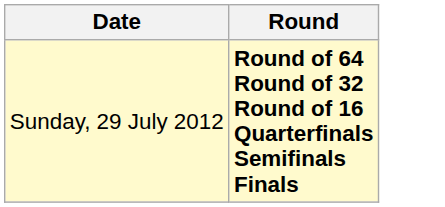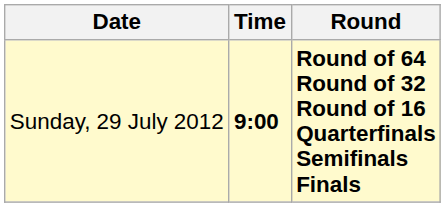+ column: Time | 9:00
